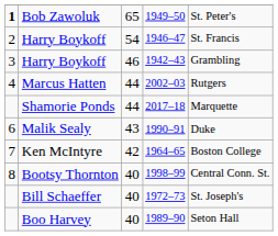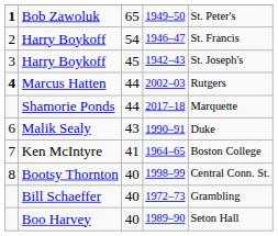Harry Boykoff / 1942–43 | column 3: 46 -> 45
Harry Boykoff / 1942–43 | column 5: Grambling -> St. Joseph's
Marcus Hatten | column 1: normal -> bold
Ken McIntyre | column 3: 42 -> 41
Bill Schaeffer | column 5: St. Joseph's -> Grambling
